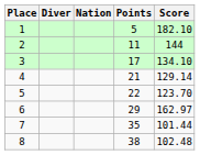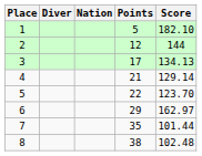2 | Points: 11 -> 12
3 | Score: 134.10 -> 134.13
